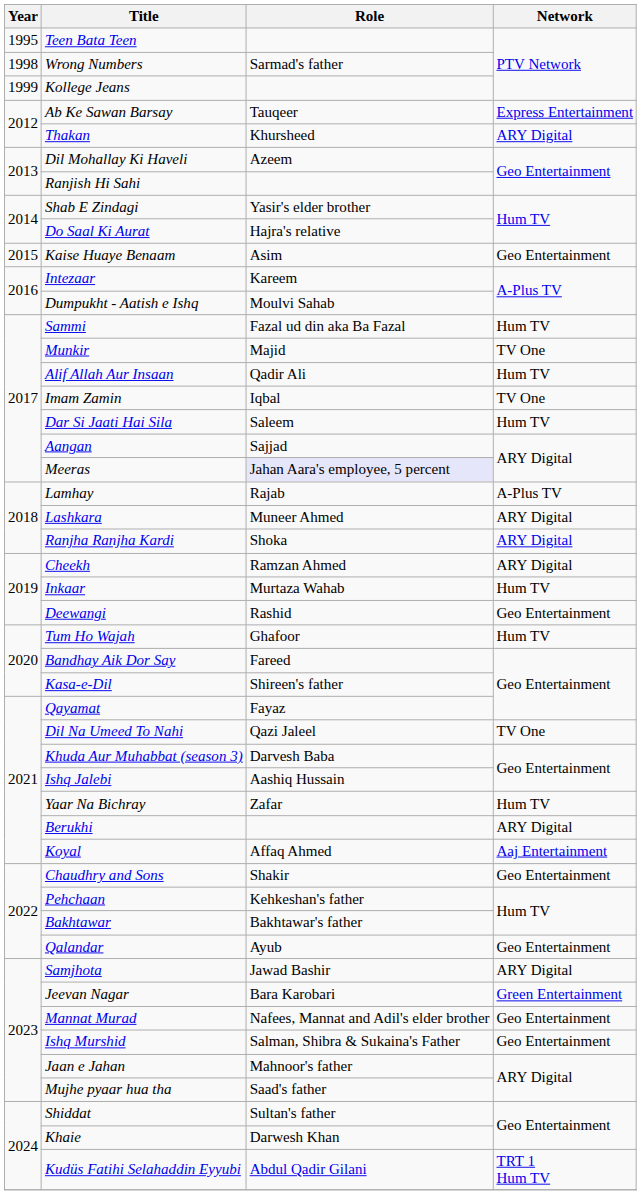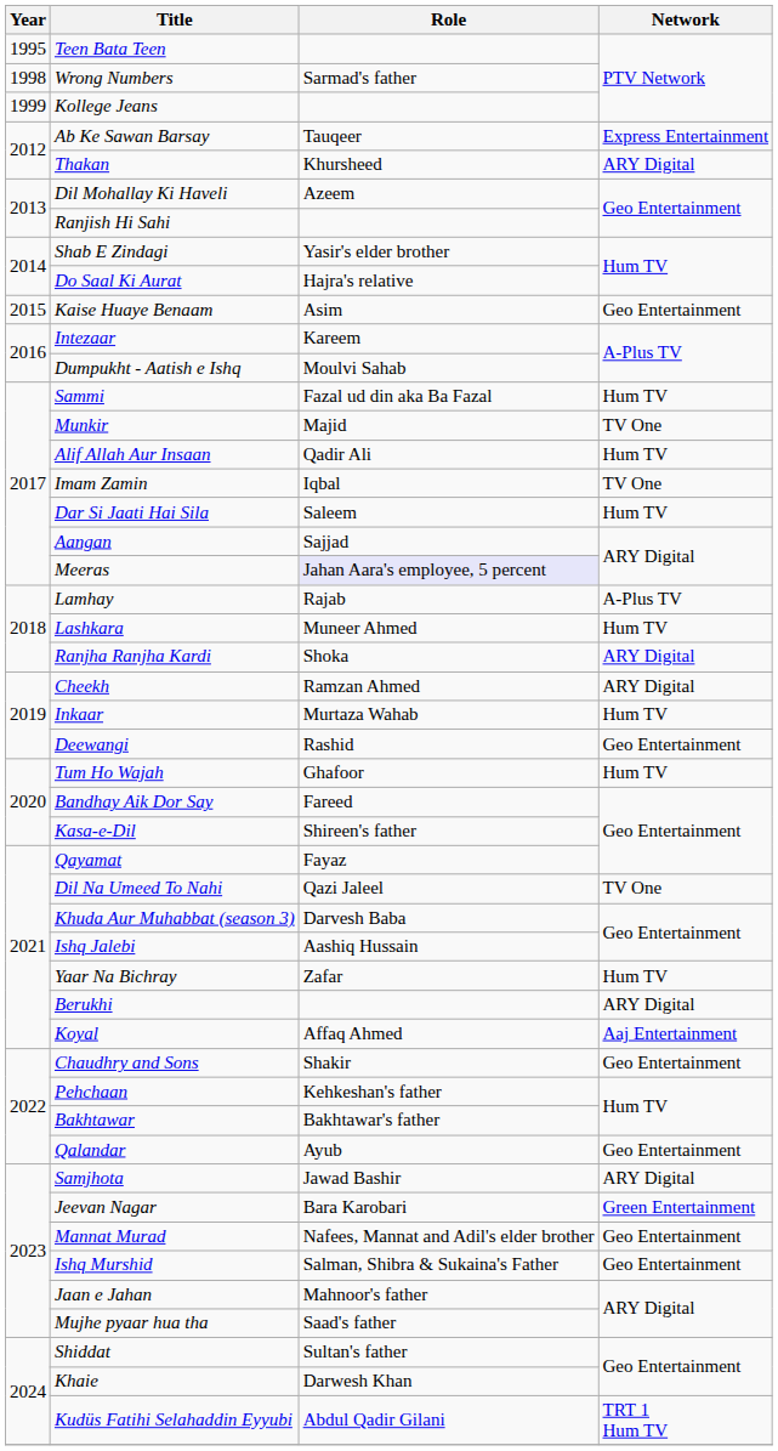Lashkara | Network: ARY Digital -> Hum TV
